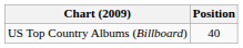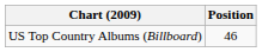US Top Country Albums (Billboard) | Position: 40 -> 46
